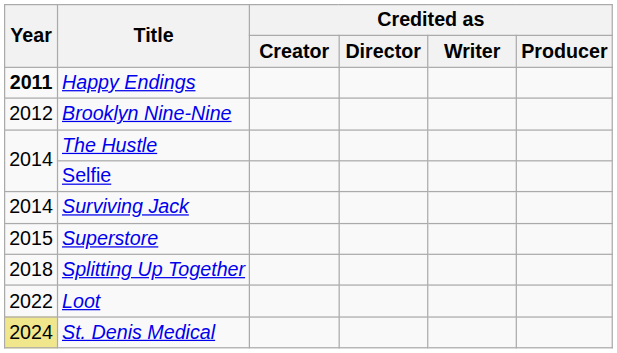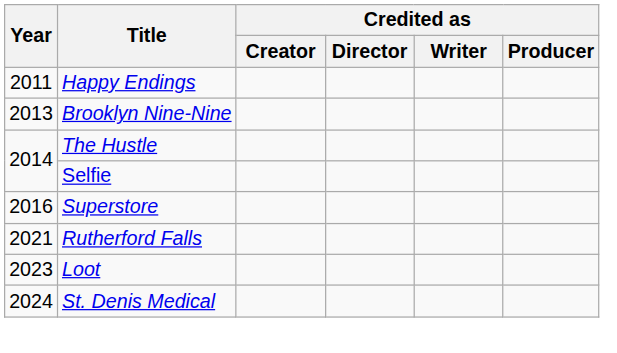Happy Endings | Year: bold -> normal
Brooklyn Nine-Nine | Year: 2012 -> 2013
- row: 2014 | Surviving Jack
Superstore | Year: 2015 -> 2016
- row: 2018 | Splitting Up Together
+ row: 2021 | Rutherford Falls
Loot | Year: 2022 -> 2023
St. Denis Medical | Year: khaki background -> no background
